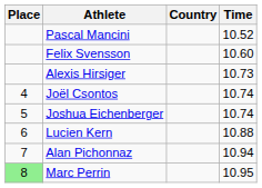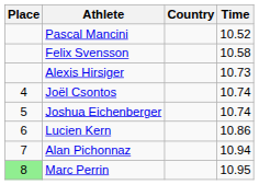Felix Svensson | Time: 10.60 -> 10.58
Lucien Kern | Time: 10.88 -> 10.86
